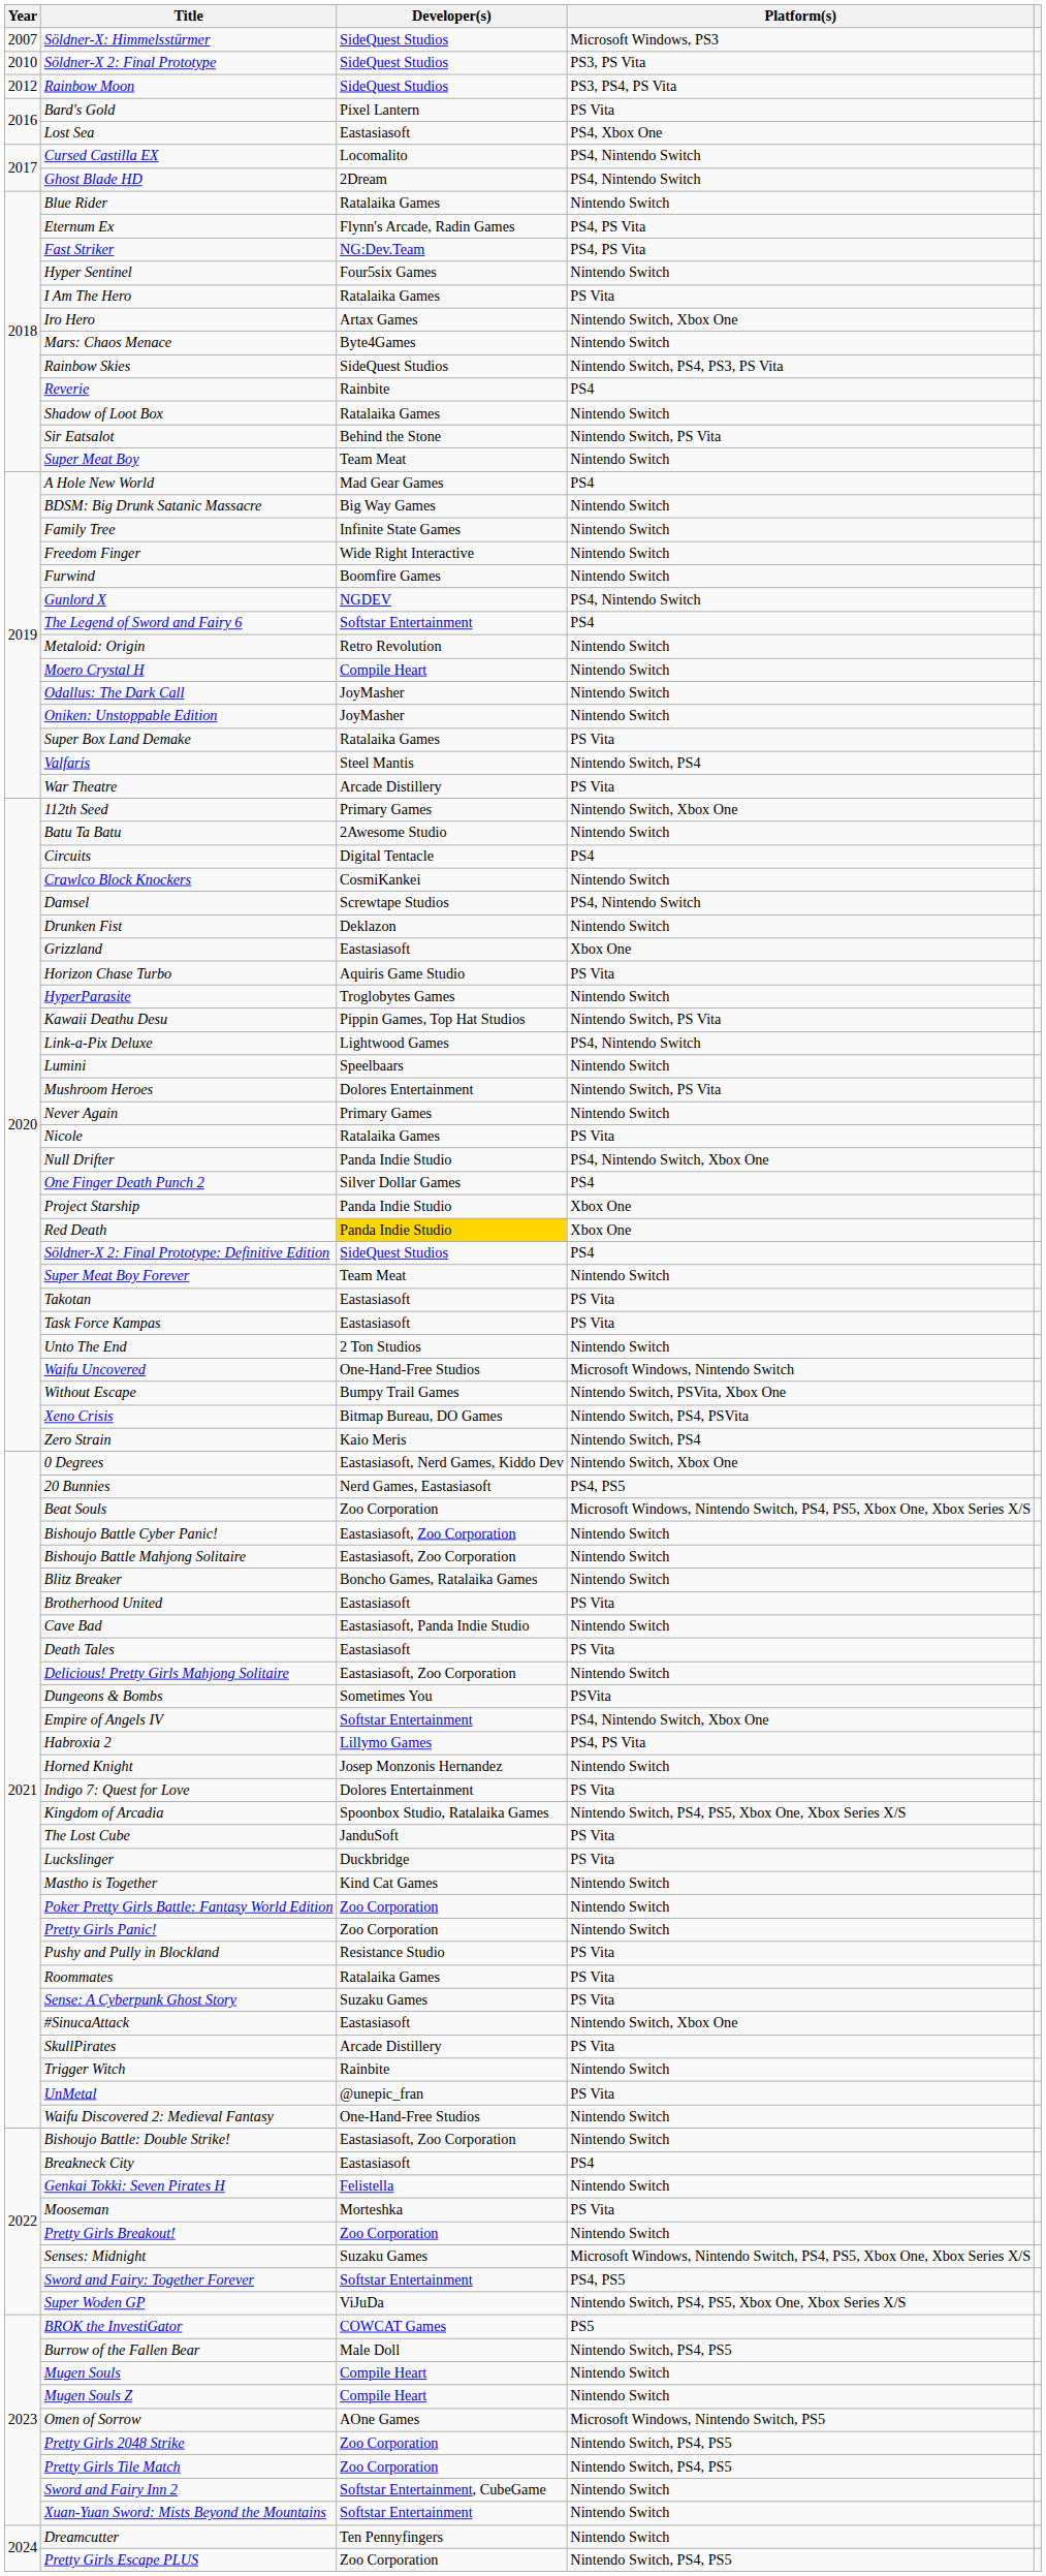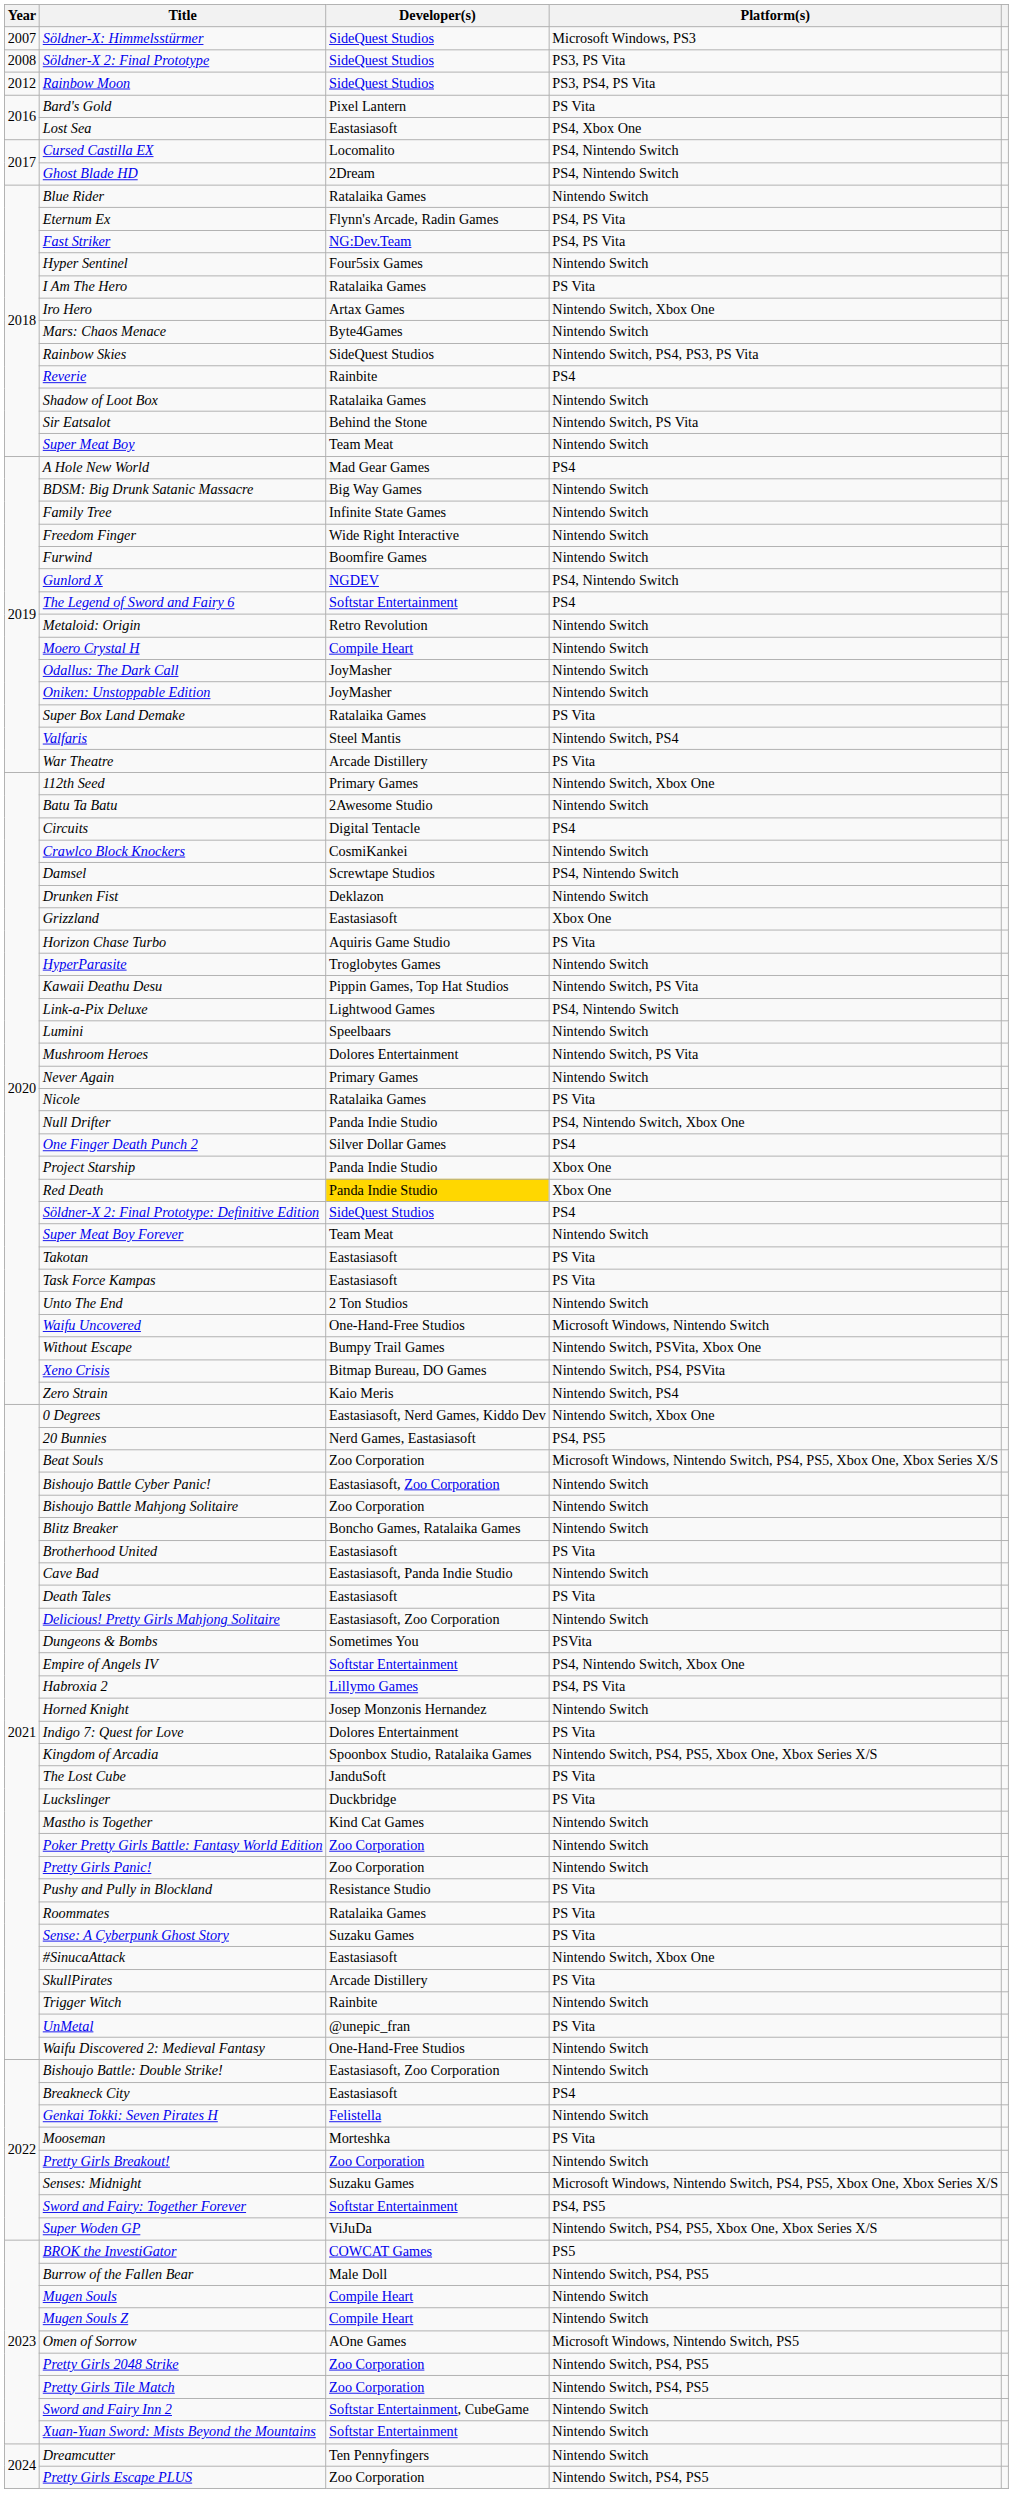Söldner-X 2: Final Prototype | Year: 2010 -> 2008
Bishoujo Battle Mahjong Solitaire | Developer(s): Eastasiasoft, Zoo Corporation -> Zoo Corporation
